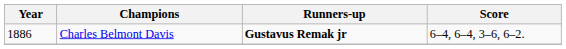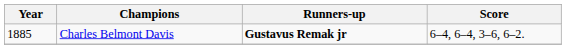Charles Belmont Davis | Year: 1886 -> 1885
